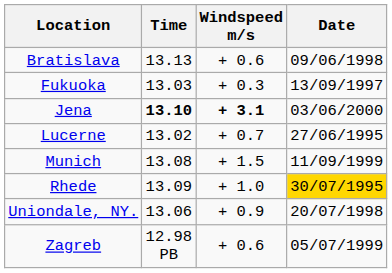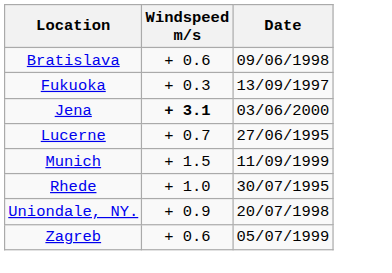- column: Time | 13.13 | 13.03 | 13.10 | 13.02 | 13.08 | 13.09 | 13.06 | 12.98 PB
Rhede | Date: gold background -> no background
